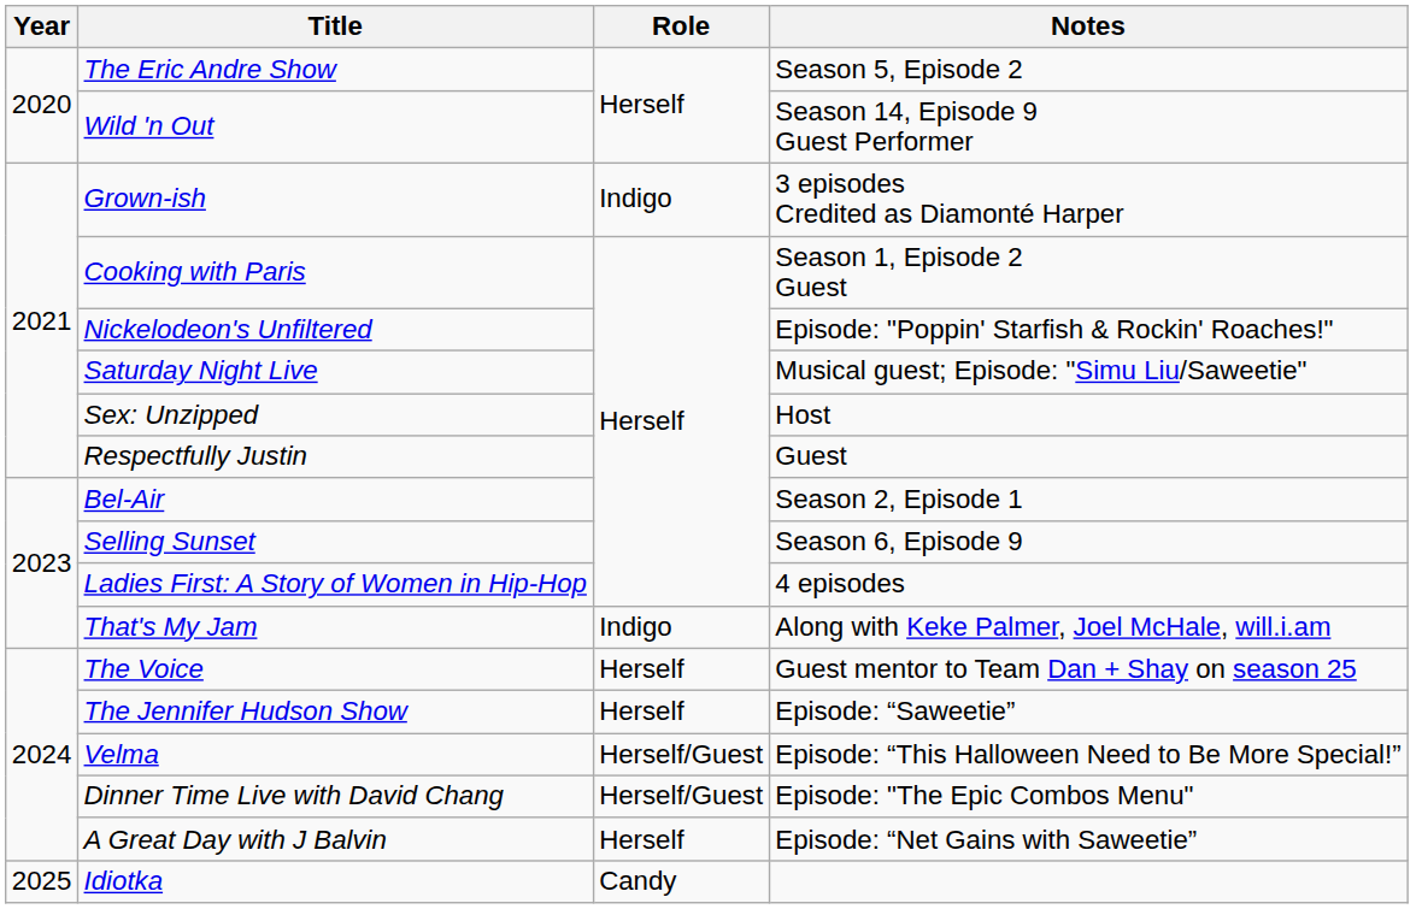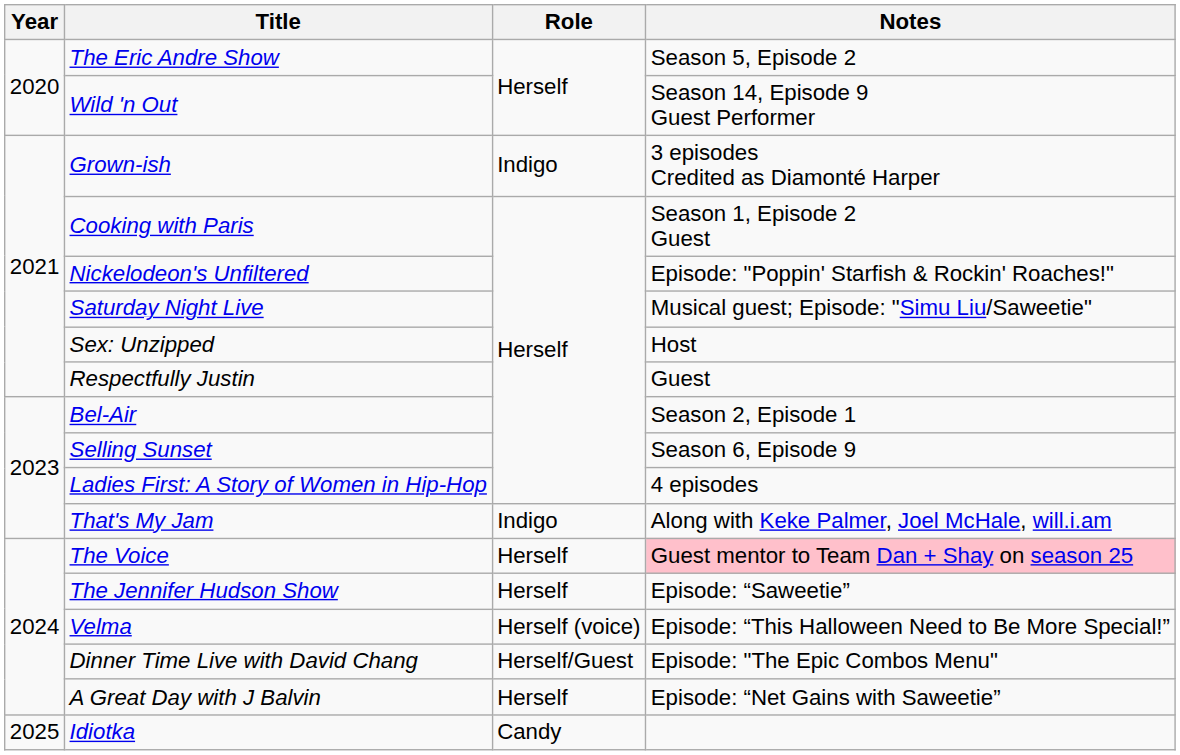The Voice | Notes: no background -> pink background
Velma | Role: Herself/Guest -> Herself (voice)
